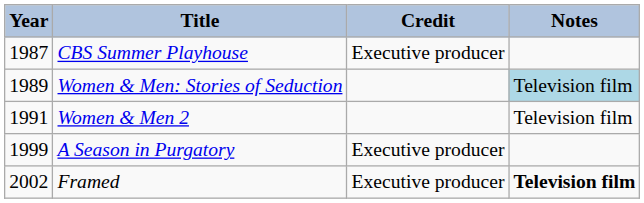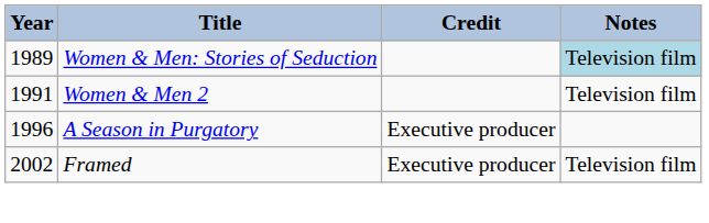- row: 1987 | CBS Summer Playhouse | Executive producer
A Season in Purgatory | Year: 1999 -> 1996
Framed | Notes: bold -> normal
